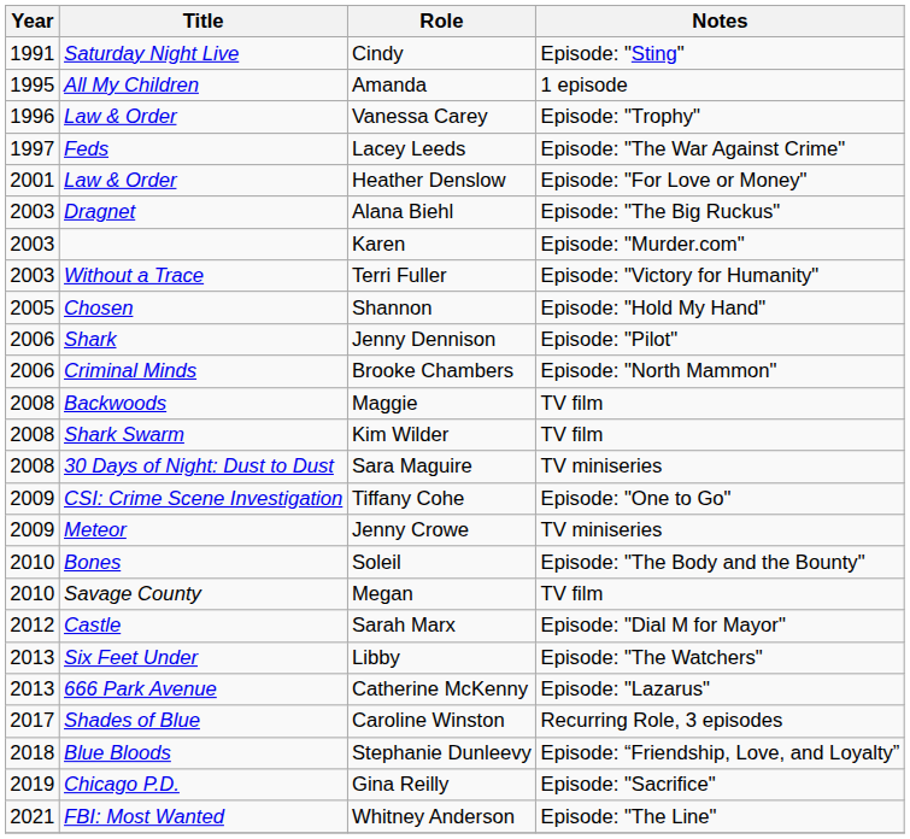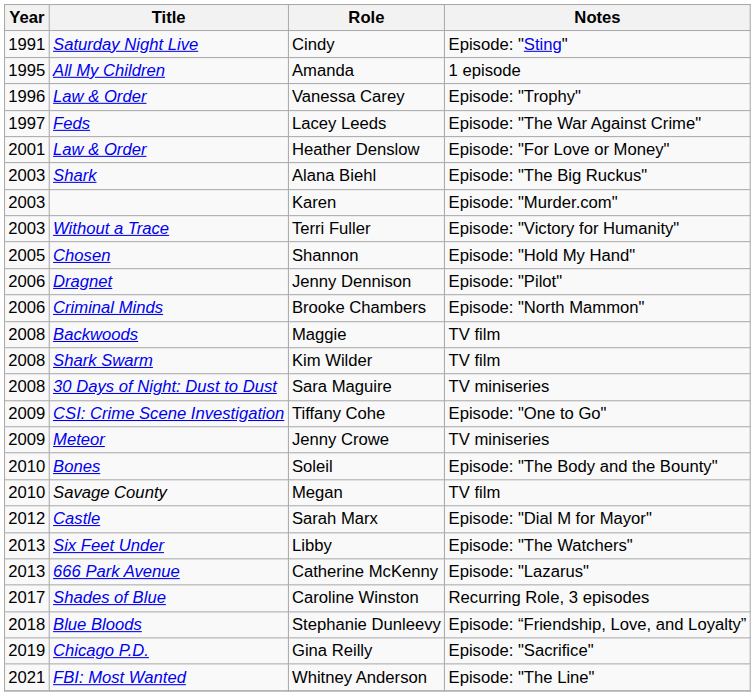Alana Biehl | Title: Dragnet -> Shark
Jenny Dennison | Title: Shark -> Dragnet
